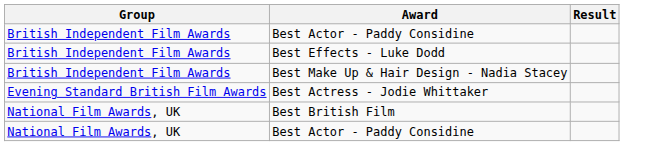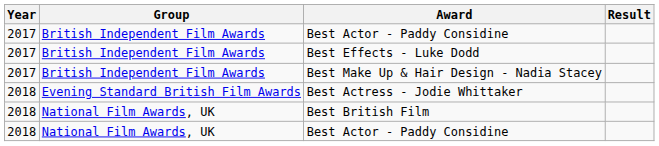+ column: Year | 2017 | 2017 | 2017 | 2018 | 2018 | 2018
